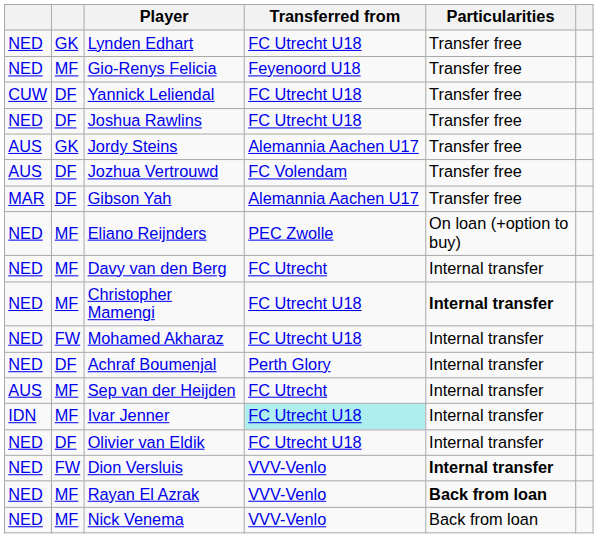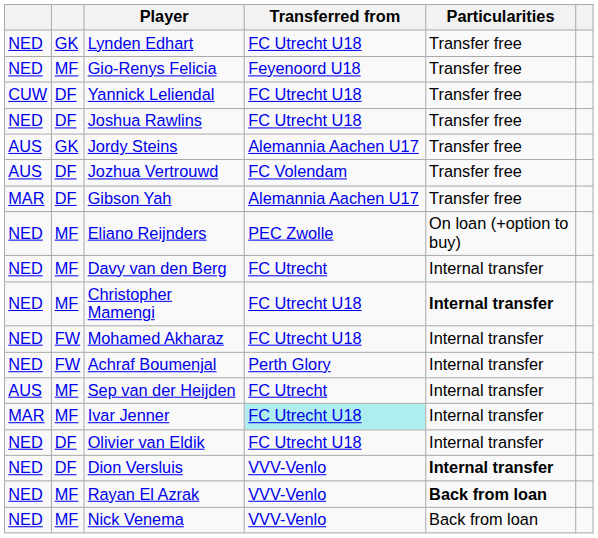Achraf Boumenjal | column 2: DF -> FW
Ivar Jenner | column 1: IDN -> MAR
Dion Versluis | column 2: FW -> DF
